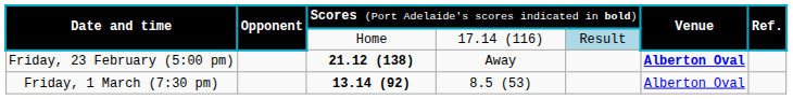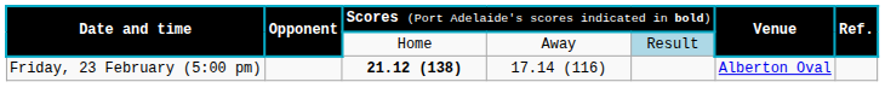Date and time / Home | column 4: 17.14 (116) -> Away
Friday, 23 February (5:00 pm) | column 4: Away -> 17.14 (116)
Friday, 23 February (5:00 pm) | column 6: bold -> normal
- row: Friday, 1 March (7:30 pm) | 13.14 (92) | 8.5 (53) | Alberton Oval
